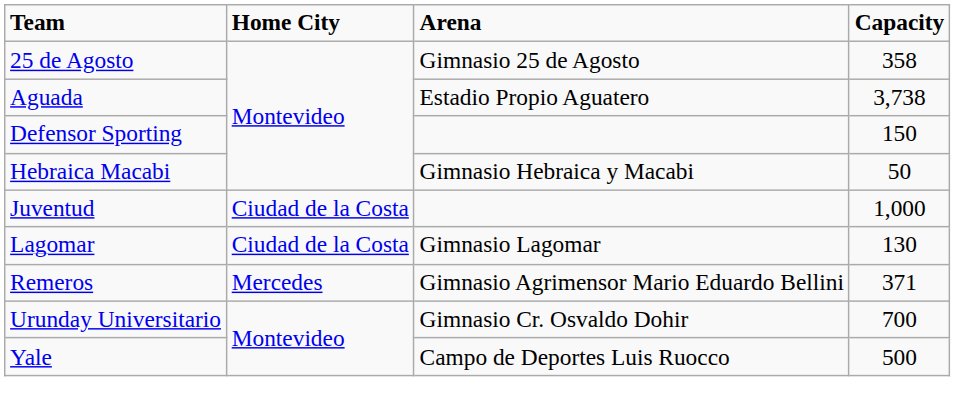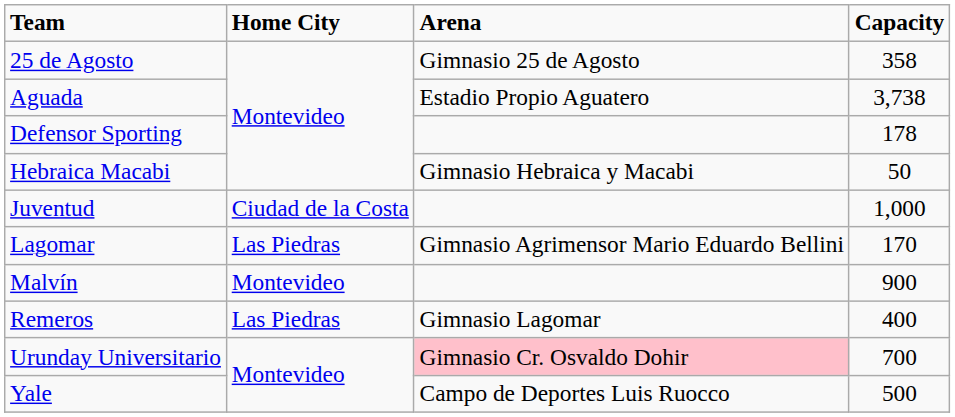Defensor Sporting | Capacity: 150 -> 178
Lagomar | Home City: Ciudad de la Costa -> Las Piedras
Lagomar | Arena: Gimnasio Lagomar -> Gimnasio Agrimensor Mario Eduardo Bellini
Lagomar | Capacity: 130 -> 170
+ row: Malvín | Montevideo | 900
Remeros | Home City: Mercedes -> Las Piedras
Remeros | Arena: Gimnasio Agrimensor Mario Eduardo Bellini -> Gimnasio Lagomar
Remeros | Capacity: 371 -> 400
Urunday Universitario | Arena: no background -> pink background
